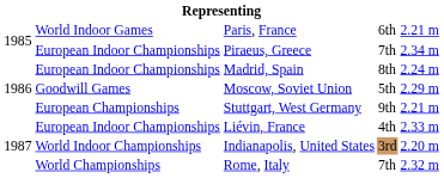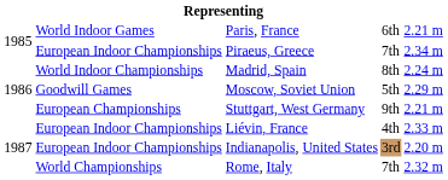Madrid, Spain | column 2: European Indoor Championships -> World Indoor Championships
Indianapolis, United States | column 2: World Indoor Championships -> European Indoor Championships
